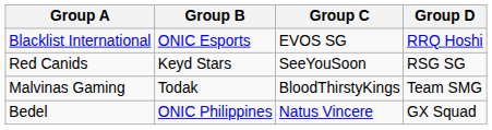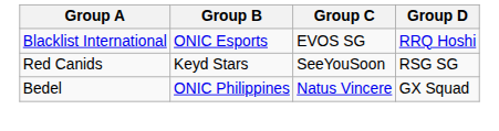- row: Malvinas Gaming | Todak | BloodThirstyKings | Team SMG
